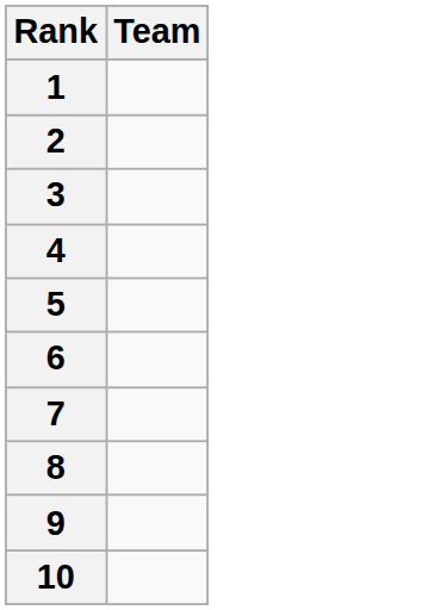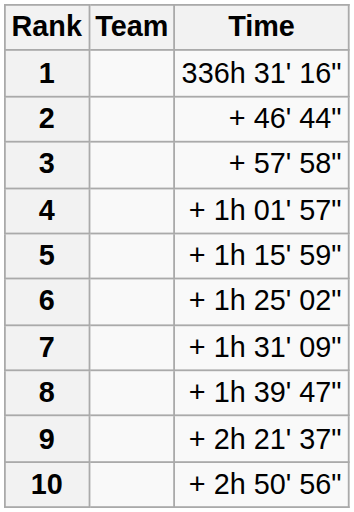+ column: Time | 336h 31' 16" | + 46' 44" | + 57' 58" | + 1h 01' 57" | + 1h 15' 59" | + 1h 25' 02" | + 1h 31' 09" | + 1h 39' 47" | + 2h 21' 37" | + 2h 50' 56"
